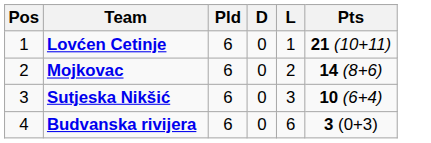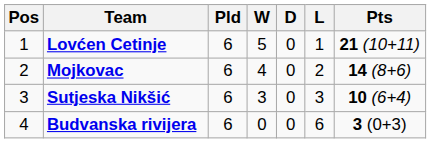+ column: W | 5 | 4 | 3 | 0
